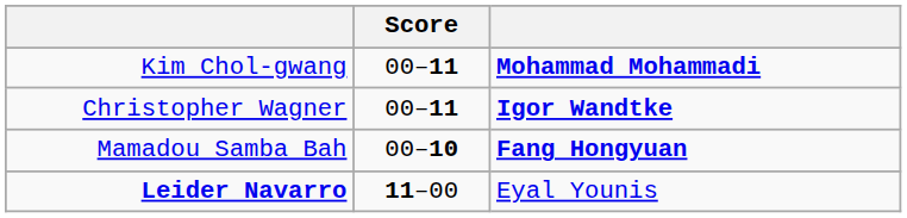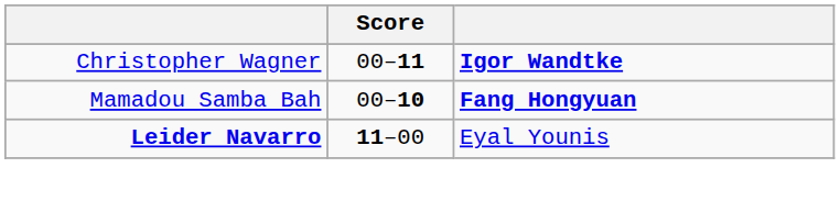- row: Kim Chol-gwang | 00–11 | Mohammad Mohammadi
